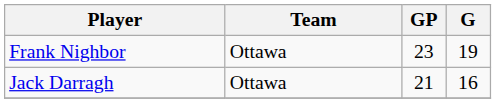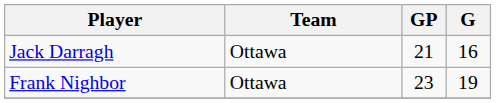rows swapped: Frank Nighbor <-> Jack Darragh
